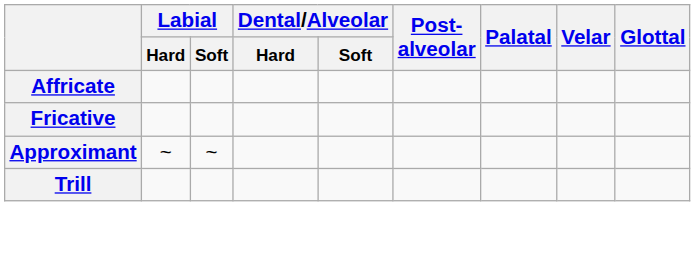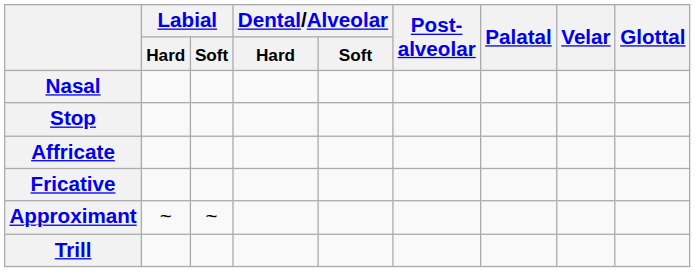+ row: Nasal
+ row: Stop
